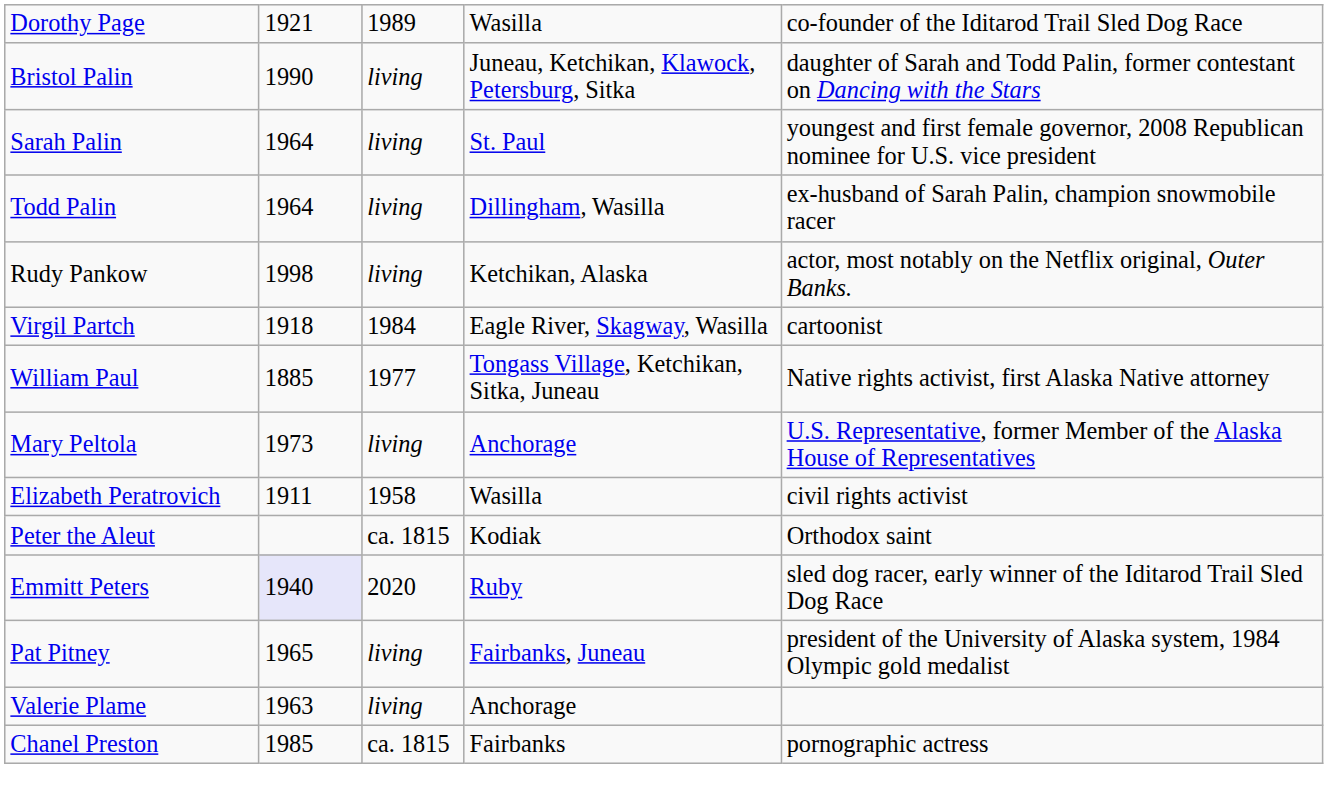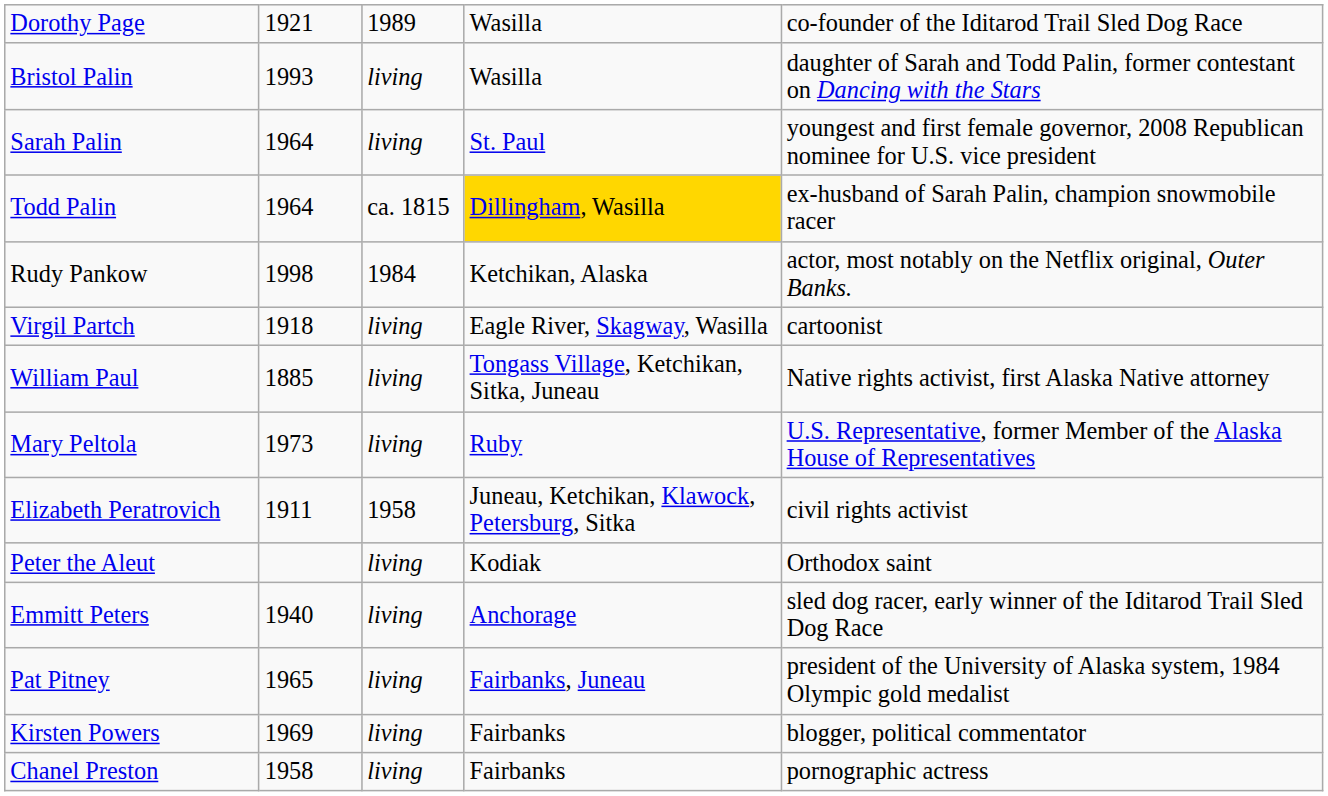Bristol Palin | column 2: 1990 -> 1993
Bristol Palin | column 4: Juneau, Ketchikan, Klawock, Petersburg, Sitka -> Wasilla
Todd Palin | column 3: living -> ca. 1815
Todd Palin | column 4: no background -> gold background
Rudy Pankow | column 3: living -> 1984
Virgil Partch | column 3: 1984 -> living
William Paul | column 3: 1977 -> living
Mary Peltola | column 4: Anchorage -> Ruby
Elizabeth Peratrovich | column 4: Wasilla -> Juneau, Ketchikan, Klawock, Petersburg, Sitka
Peter the Aleut | column 3: ca. 1815 -> living
Emmitt Peters | column 2: lavender background -> no background
Emmitt Peters | column 3: 2020 -> living
Emmitt Peters | column 4: Ruby -> Anchorage
- row: Valerie Plame | 1963 | living | Anchorage
+ row: Kirsten Powers | 1969 | living | Fairbanks | blogger, political commentator
Chanel Preston | column 2: 1985 -> 1958
Chanel Preston | column 3: ca. 1815 -> living
